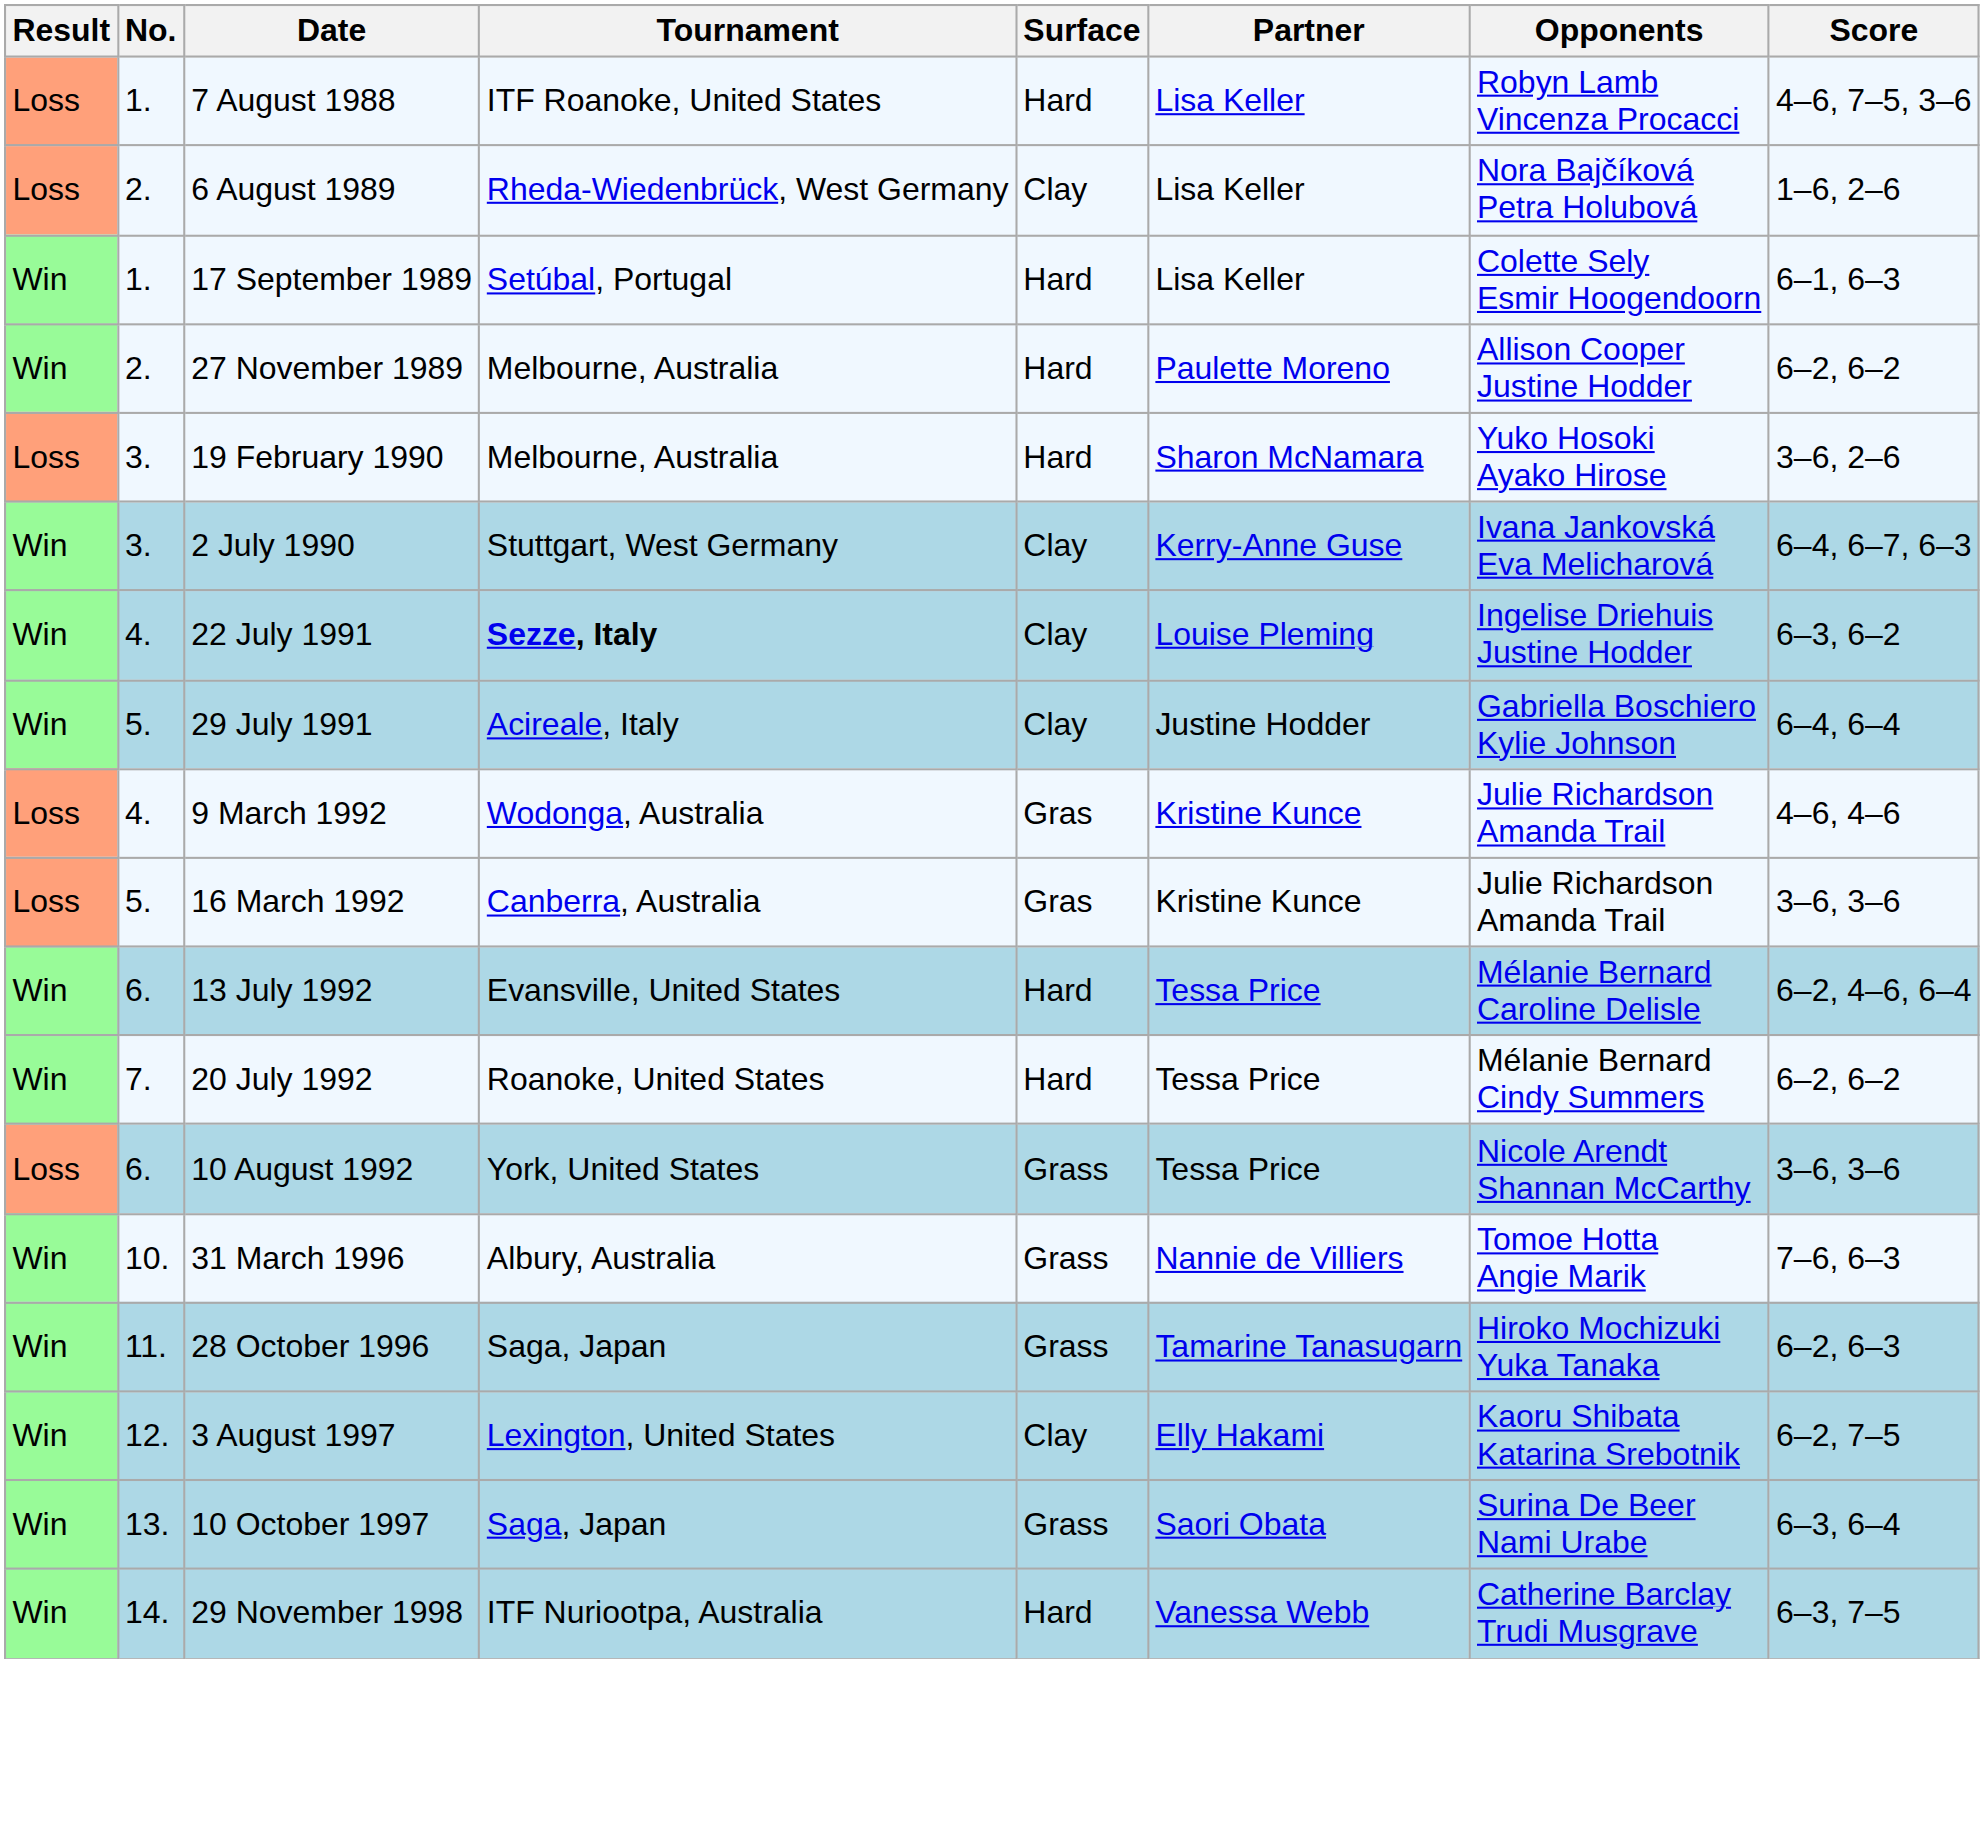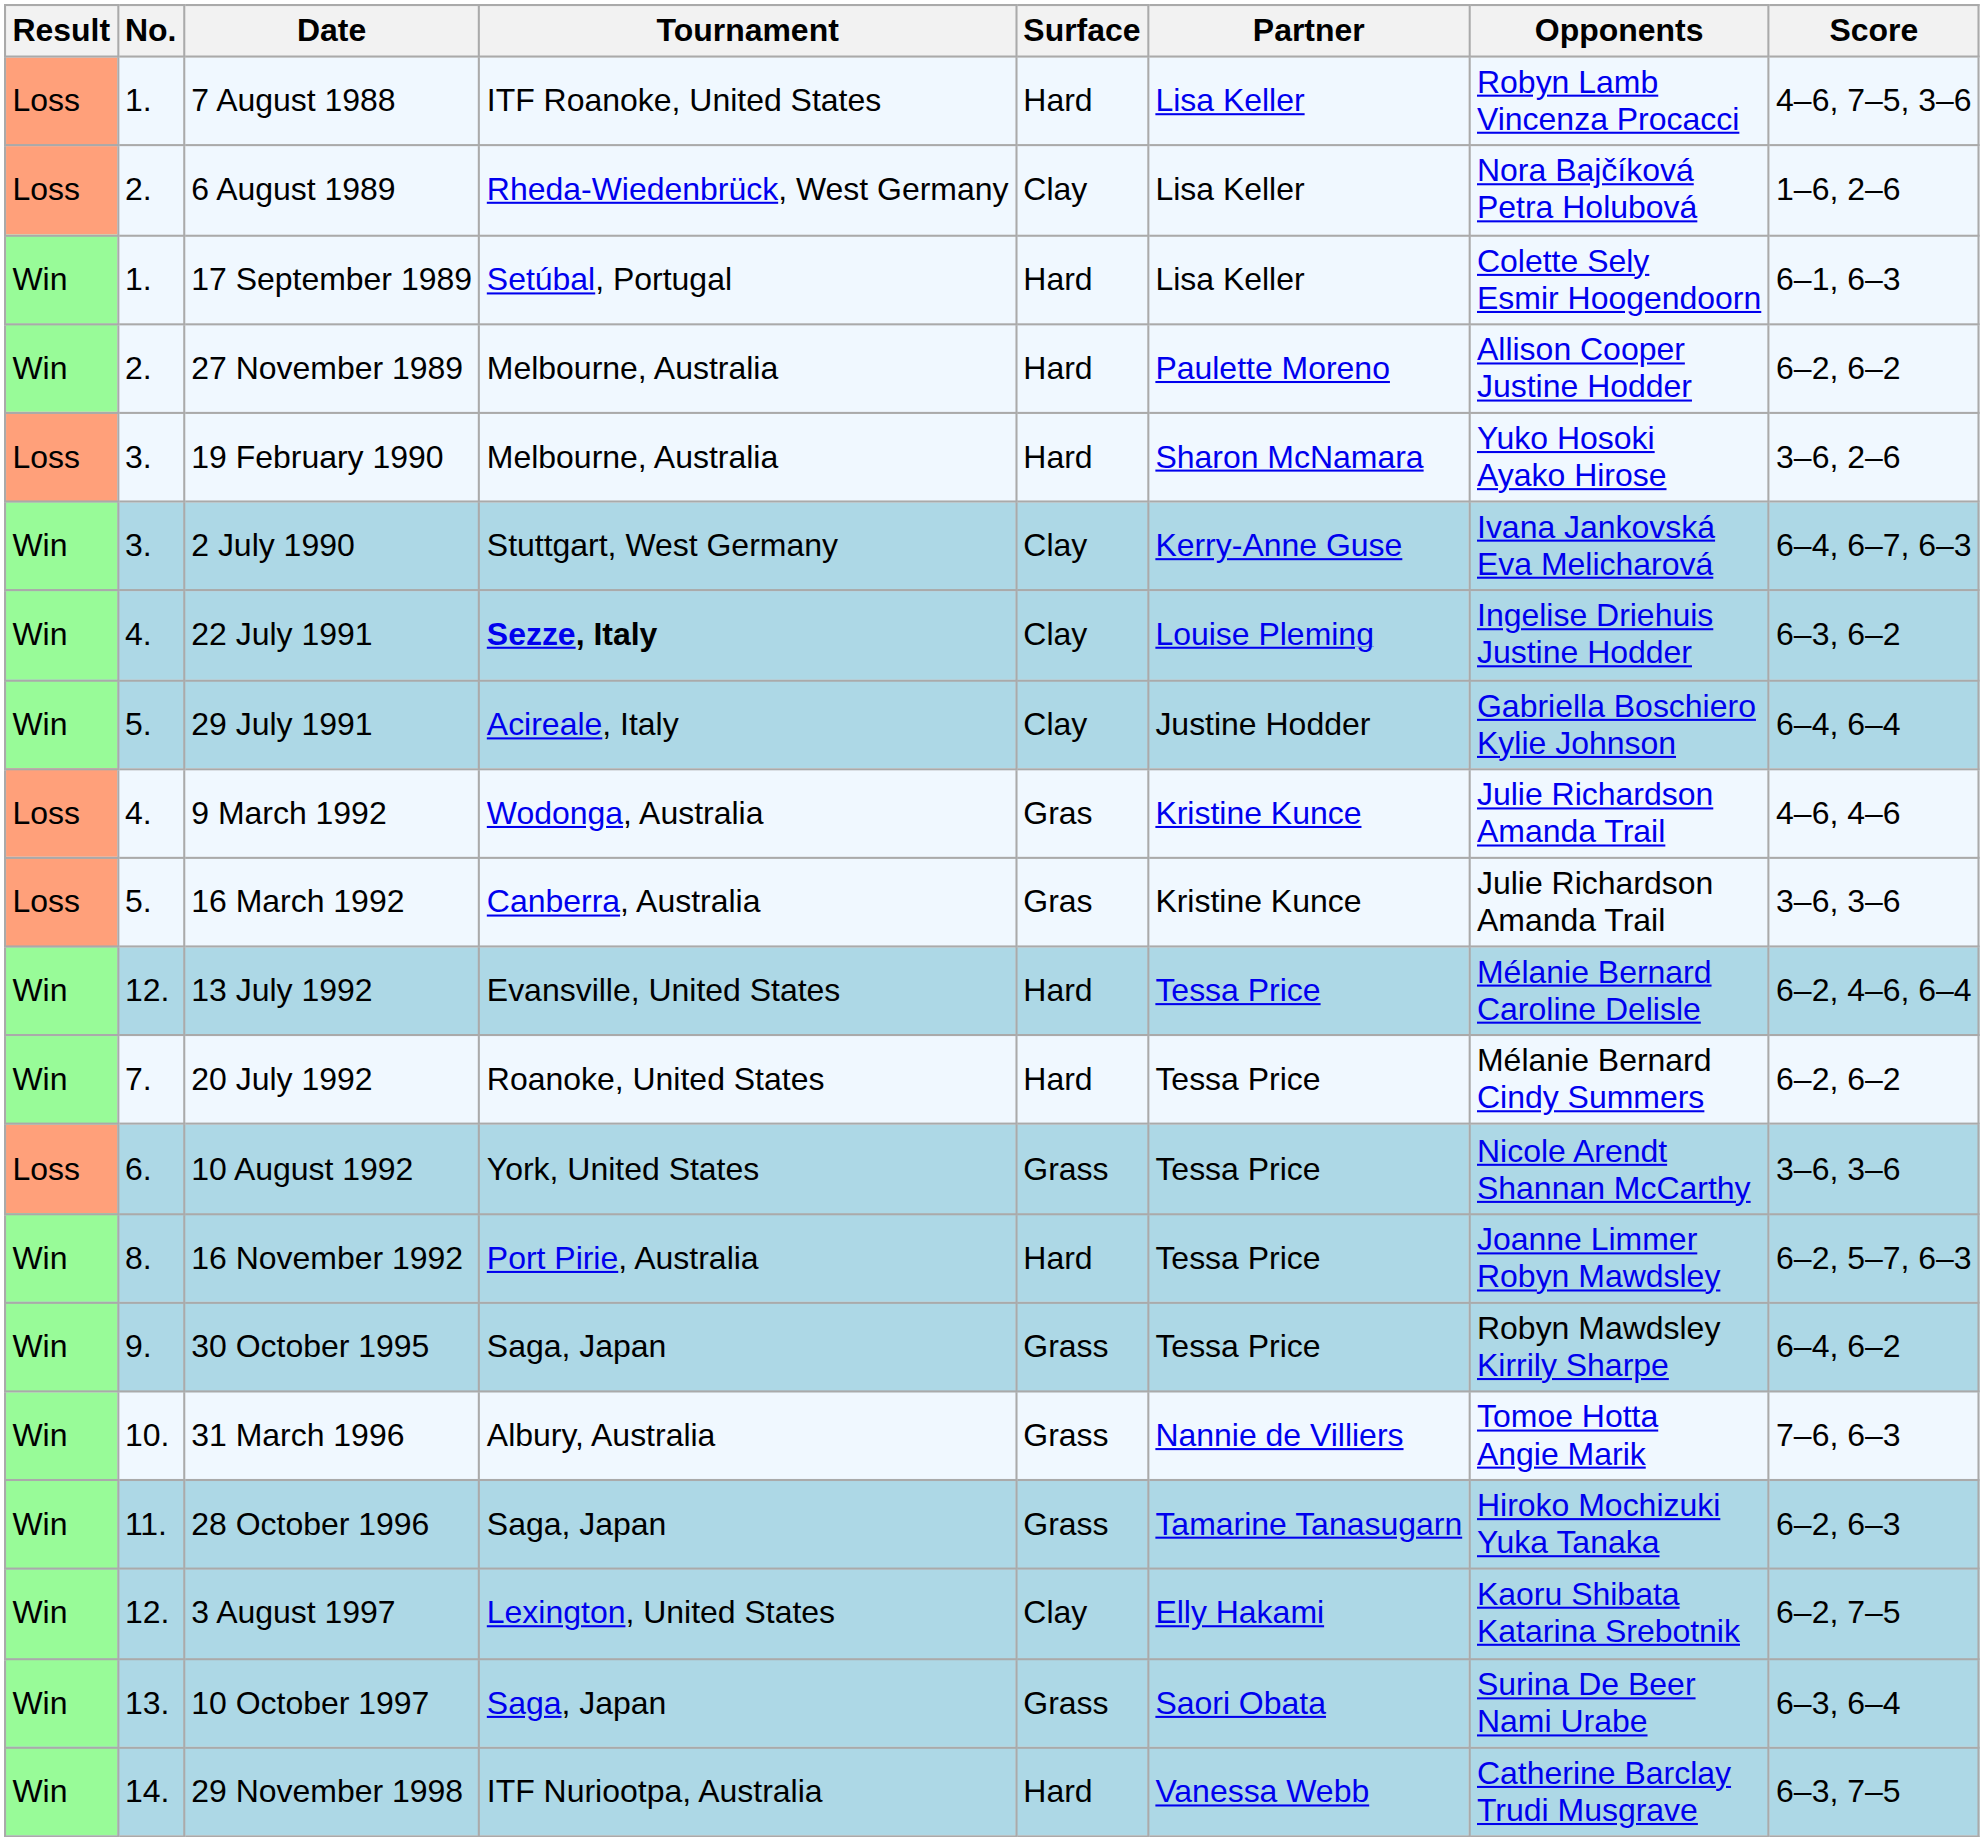13 July 1992 | No.: 6. -> 12.
+ row: Win | 8. | 16 November 1992 | Port Pirie, Australia | Hard | Tessa Price | Joanne Limmer Robyn Mawdsley | 6–2, 5–7, 6–3
+ row: Win | 9. | 30 October 1995 | Saga, Japan | Grass | Tessa Price | Robyn Mawdsley Kirrily Sharpe | 6–4, 6–2
